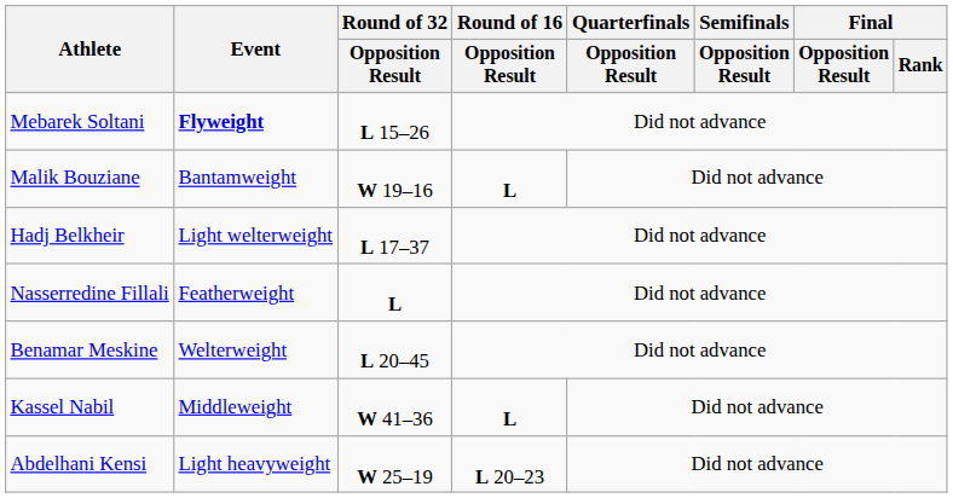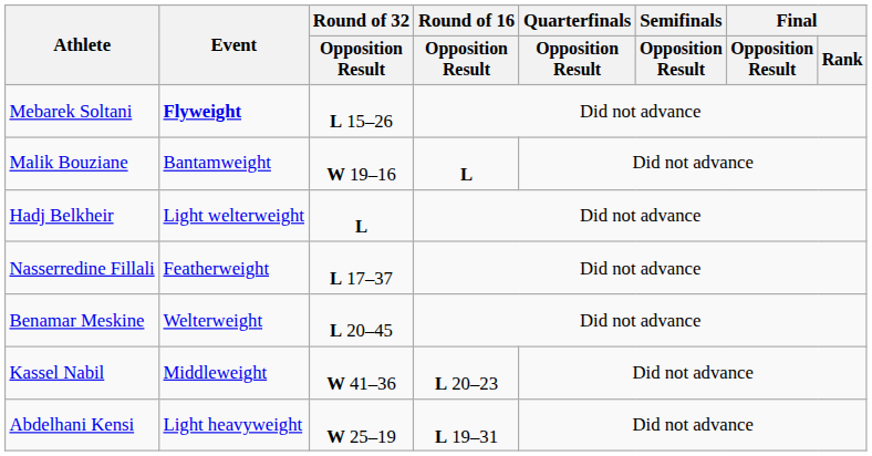Hadj Belkheir | Round of 32 / Opposition Result: L 17–37 -> L
Nasserredine Fillali | Round of 32 / Opposition Result: L -> L 17–37
Kassel Nabil | Round of 16 / Opposition Result: L -> L 20–23
Abdelhani Kensi | Round of 16 / Opposition Result: L 20–23 -> L 19–31
